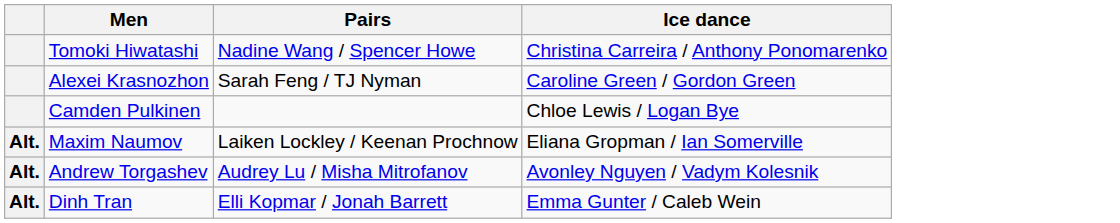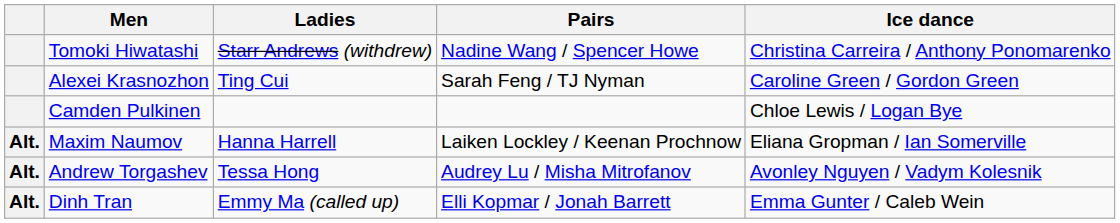+ column: Ladies | Starr Andrews (withdrew) | Ting Cui | Hanna Harrell | Tessa Hong | Emmy Ma (called up)
